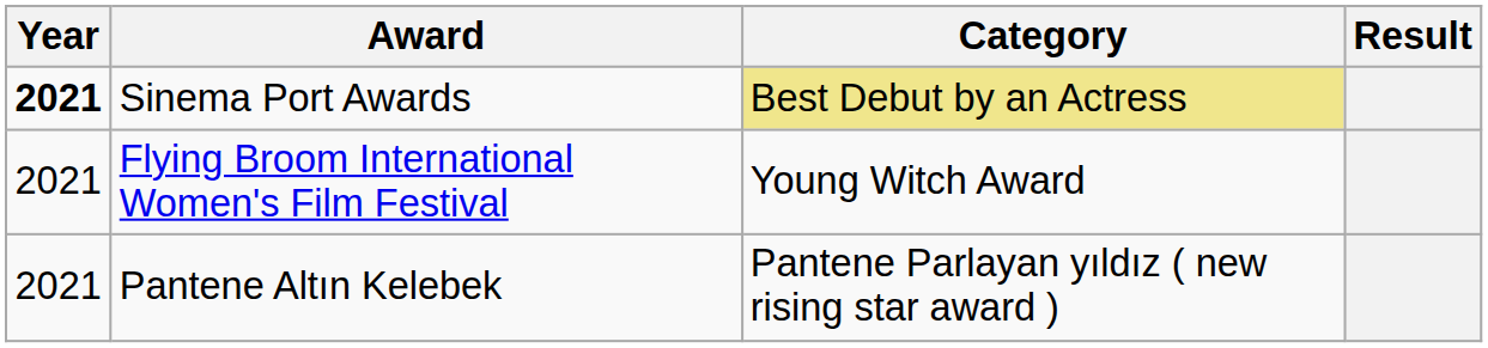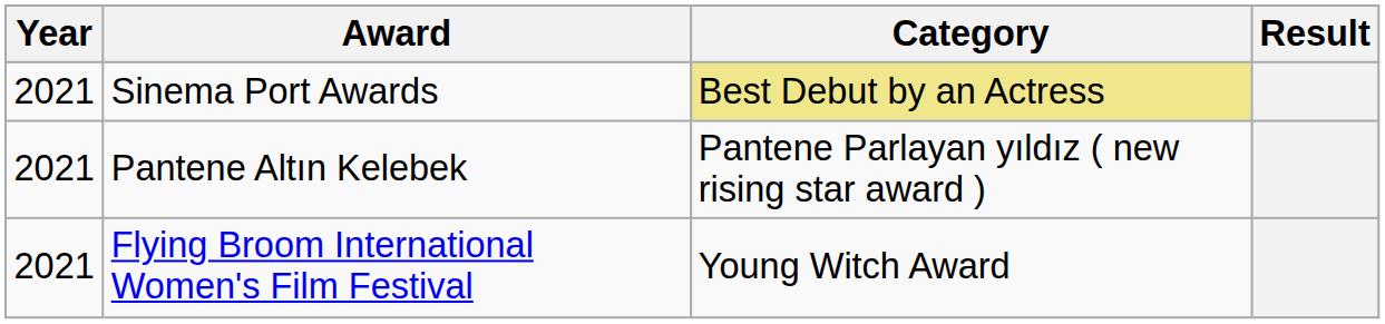Sinema Port Awards | Year: bold -> normal
rows swapped: Flying Broom International Women's Film Festival <-> Pantene Altın Kelebek
